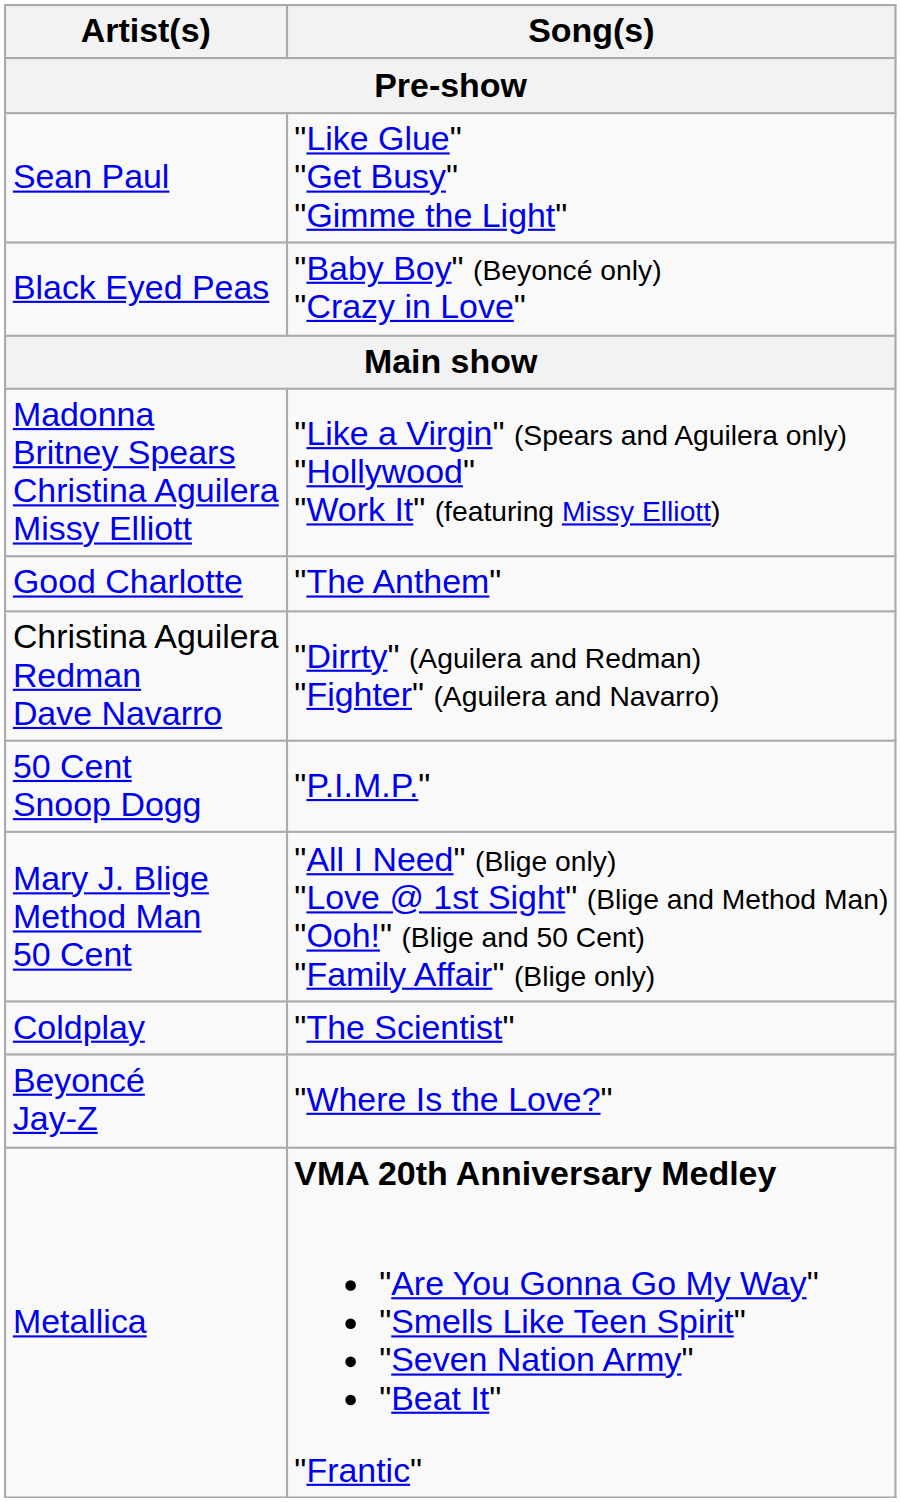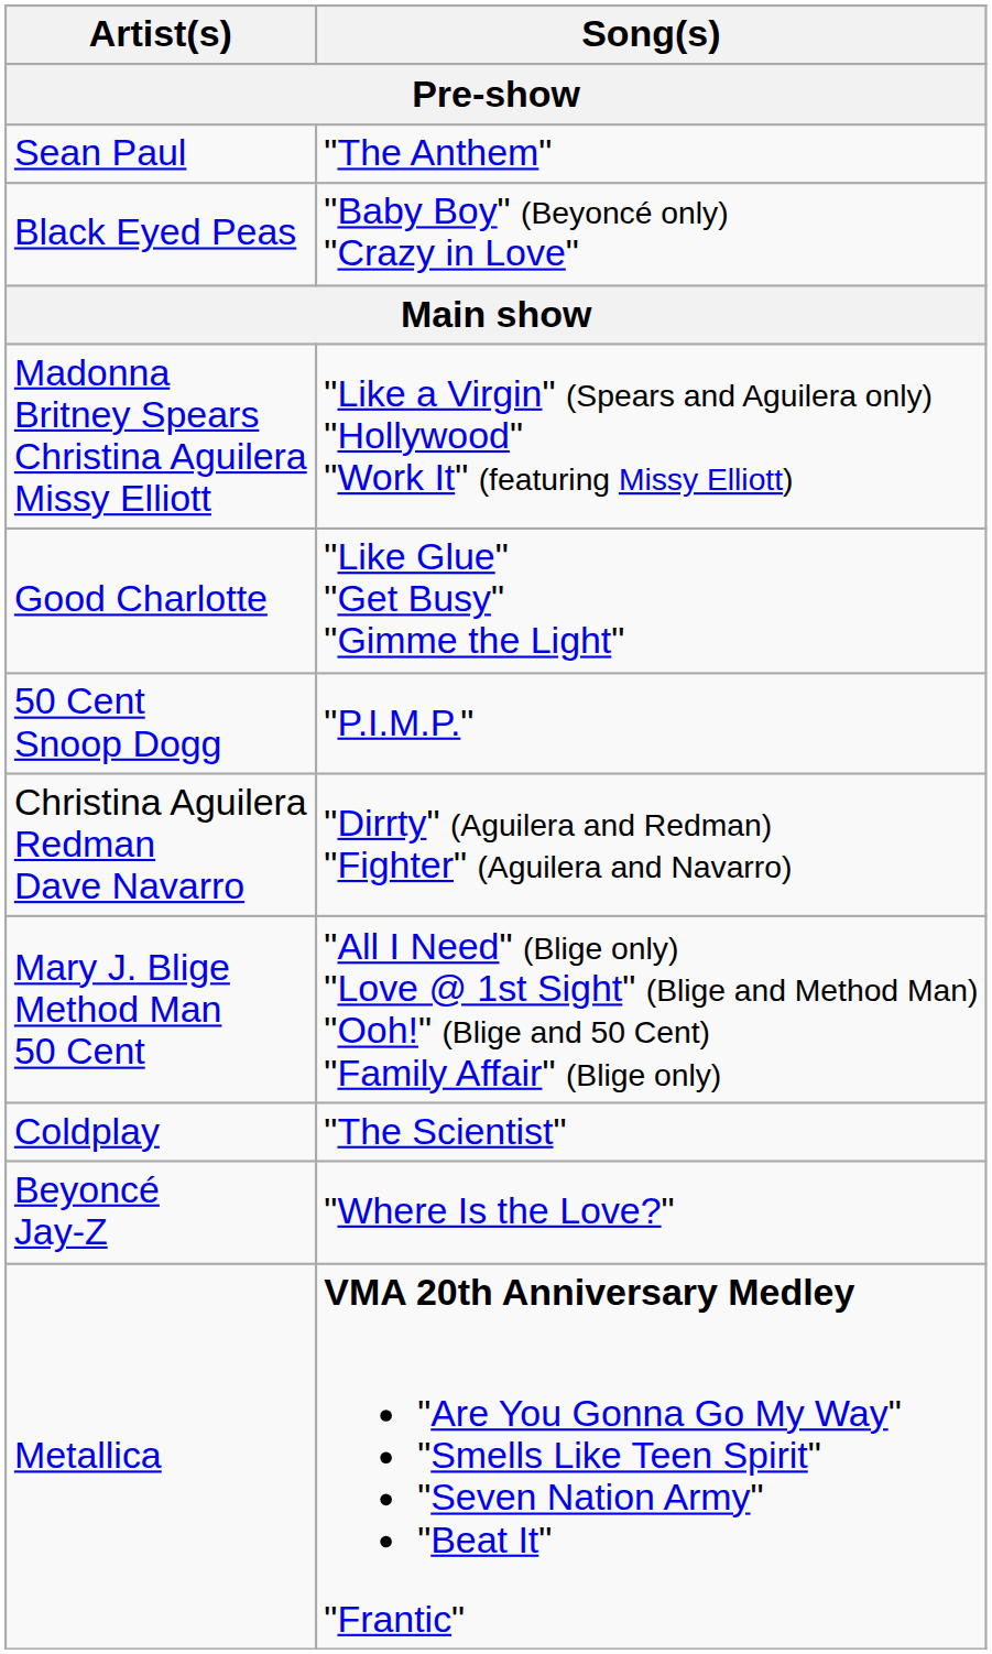Sean Paul | Song(s): "Like Glue" "Get Busy" "Gimme the Light" -> "The Anthem"
Good Charlotte | Song(s): "The Anthem" -> "Like Glue" "Get Busy" "Gimme the Light"
rows swapped: Christina Aguilera Redman Dave Navarro <-> 50 Cent Snoop Dogg
